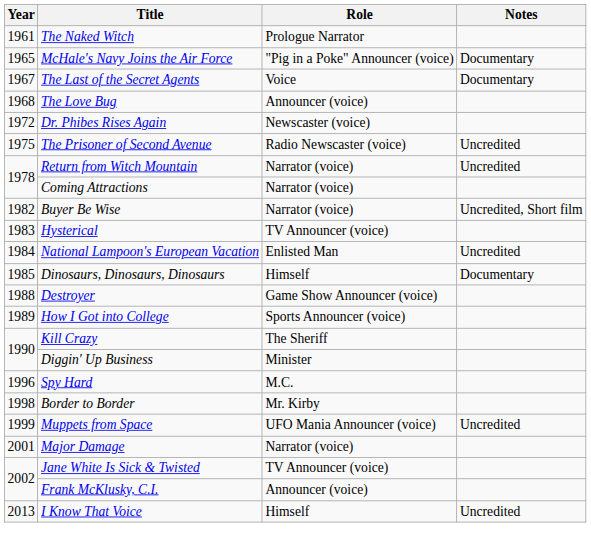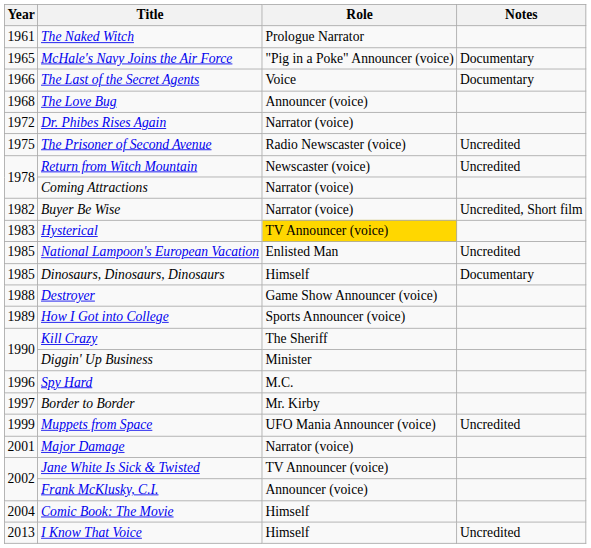The Last of the Secret Agents | Year: 1967 -> 1966
Dr. Phibes Rises Again | Role: Newscaster (voice) -> Narrator (voice)
Return from Witch Mountain | Role: Narrator (voice) -> Newscaster (voice)
Hysterical | Role: no background -> gold background
National Lampoon's European Vacation | Year: 1984 -> 1985
Border to Border | Year: 1998 -> 1997
+ row: 2004 | Comic Book: The Movie | Himself
